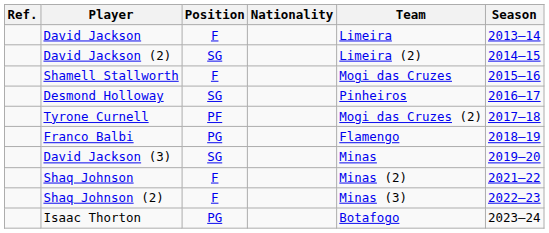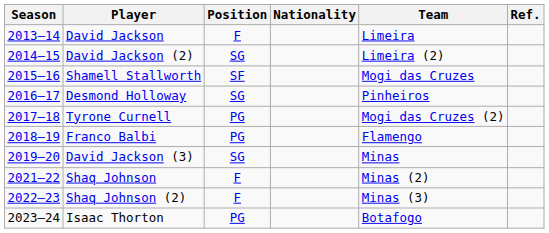columns swapped: Season <-> Ref.
Shamell Stallworth | Position: F -> SF
Tyrone Curnell | Position: PF -> PG
